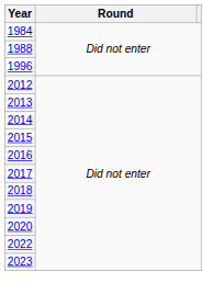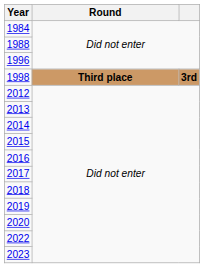+ row: 1998 | Third place | 3rd
